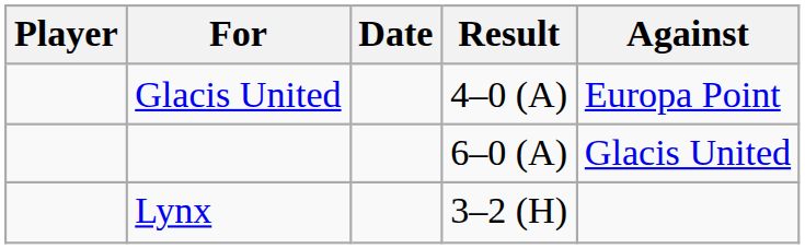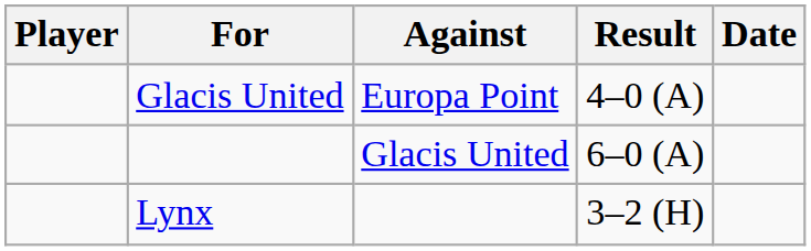columns swapped: Against <-> Date
